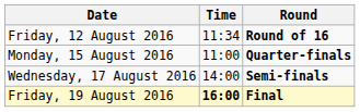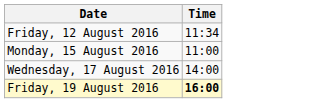- column: Round | Round of 16 | Quarter-finals | Semi-finals | Final
